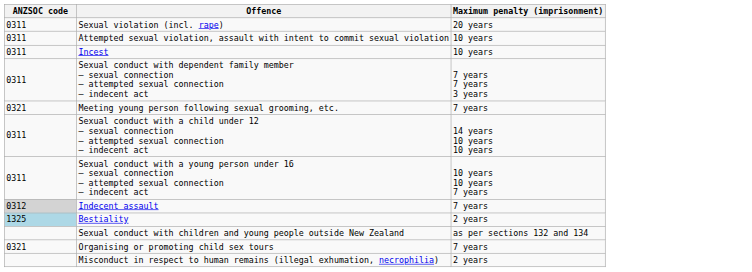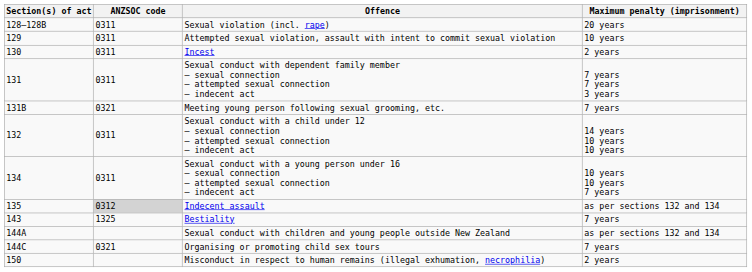+ column: Section(s) of act | 128–128B | 129 | 130 | 131 | 131B | 132 | 134 | 135 | 143 | 144A | 144C | 150
Incest | Maximum penalty (imprisonment): 10 years -> 2 years
Indecent assault | Maximum penalty (imprisonment): 7 years -> as per sections 132 and 134
Bestiality | ANZSOC code: lightblue background -> no background
Bestiality | Maximum penalty (imprisonment): 2 years -> 7 years
